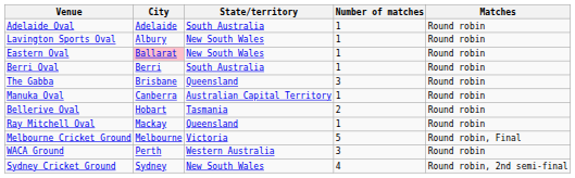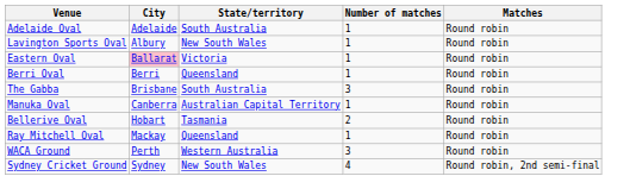Eastern Oval | State/territory: New South Wales -> Victoria
Berri Oval | State/territory: South Australia -> Queensland
The Gabba | State/territory: Queensland -> South Australia
- row: Melbourne Cricket Ground | Melbourne | Victoria | 5 | Round robin, Final
